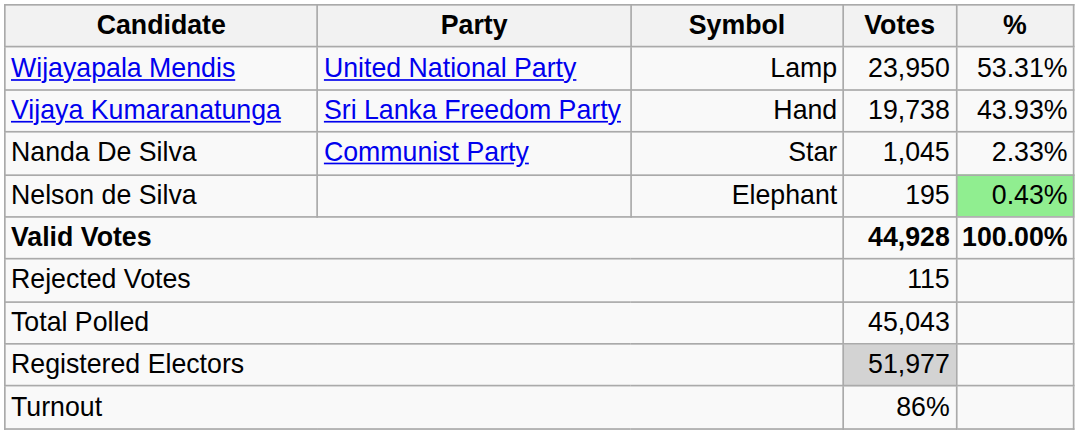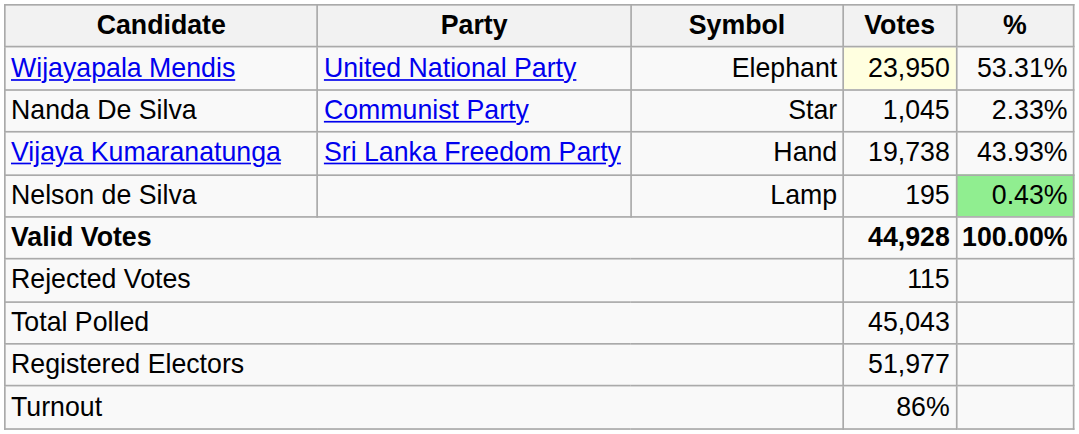Wijayapala Mendis | Symbol: Lamp -> Elephant
Wijayapala Mendis | Votes: no background -> lightyellow background
rows swapped: Vijaya Kumaranatunga <-> Nanda De Silva
Nelson de Silva | Symbol: Elephant -> Lamp
Registered Electors | Votes: lightgrey background -> no background
